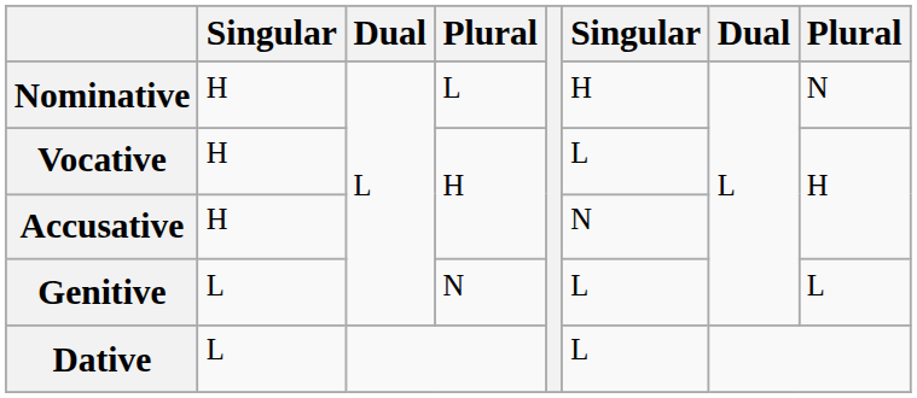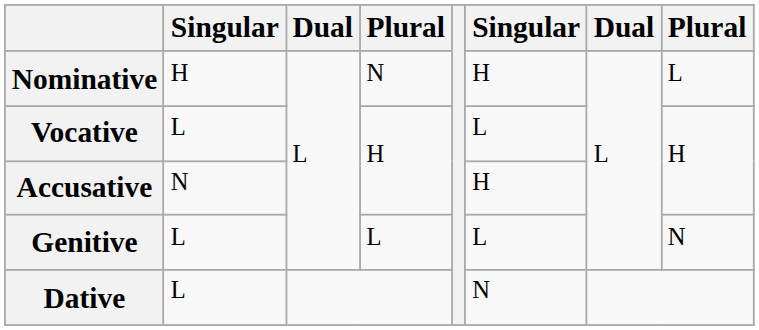Nominative | column 4: L -> N
Nominative | column 8: N -> L
Vocative | column 2: H -> L
Accusative | column 2: H -> N
Accusative | column 6: N -> H
Genitive | column 4: N -> L
Genitive | column 8: L -> N
Dative | column 6: L -> N
